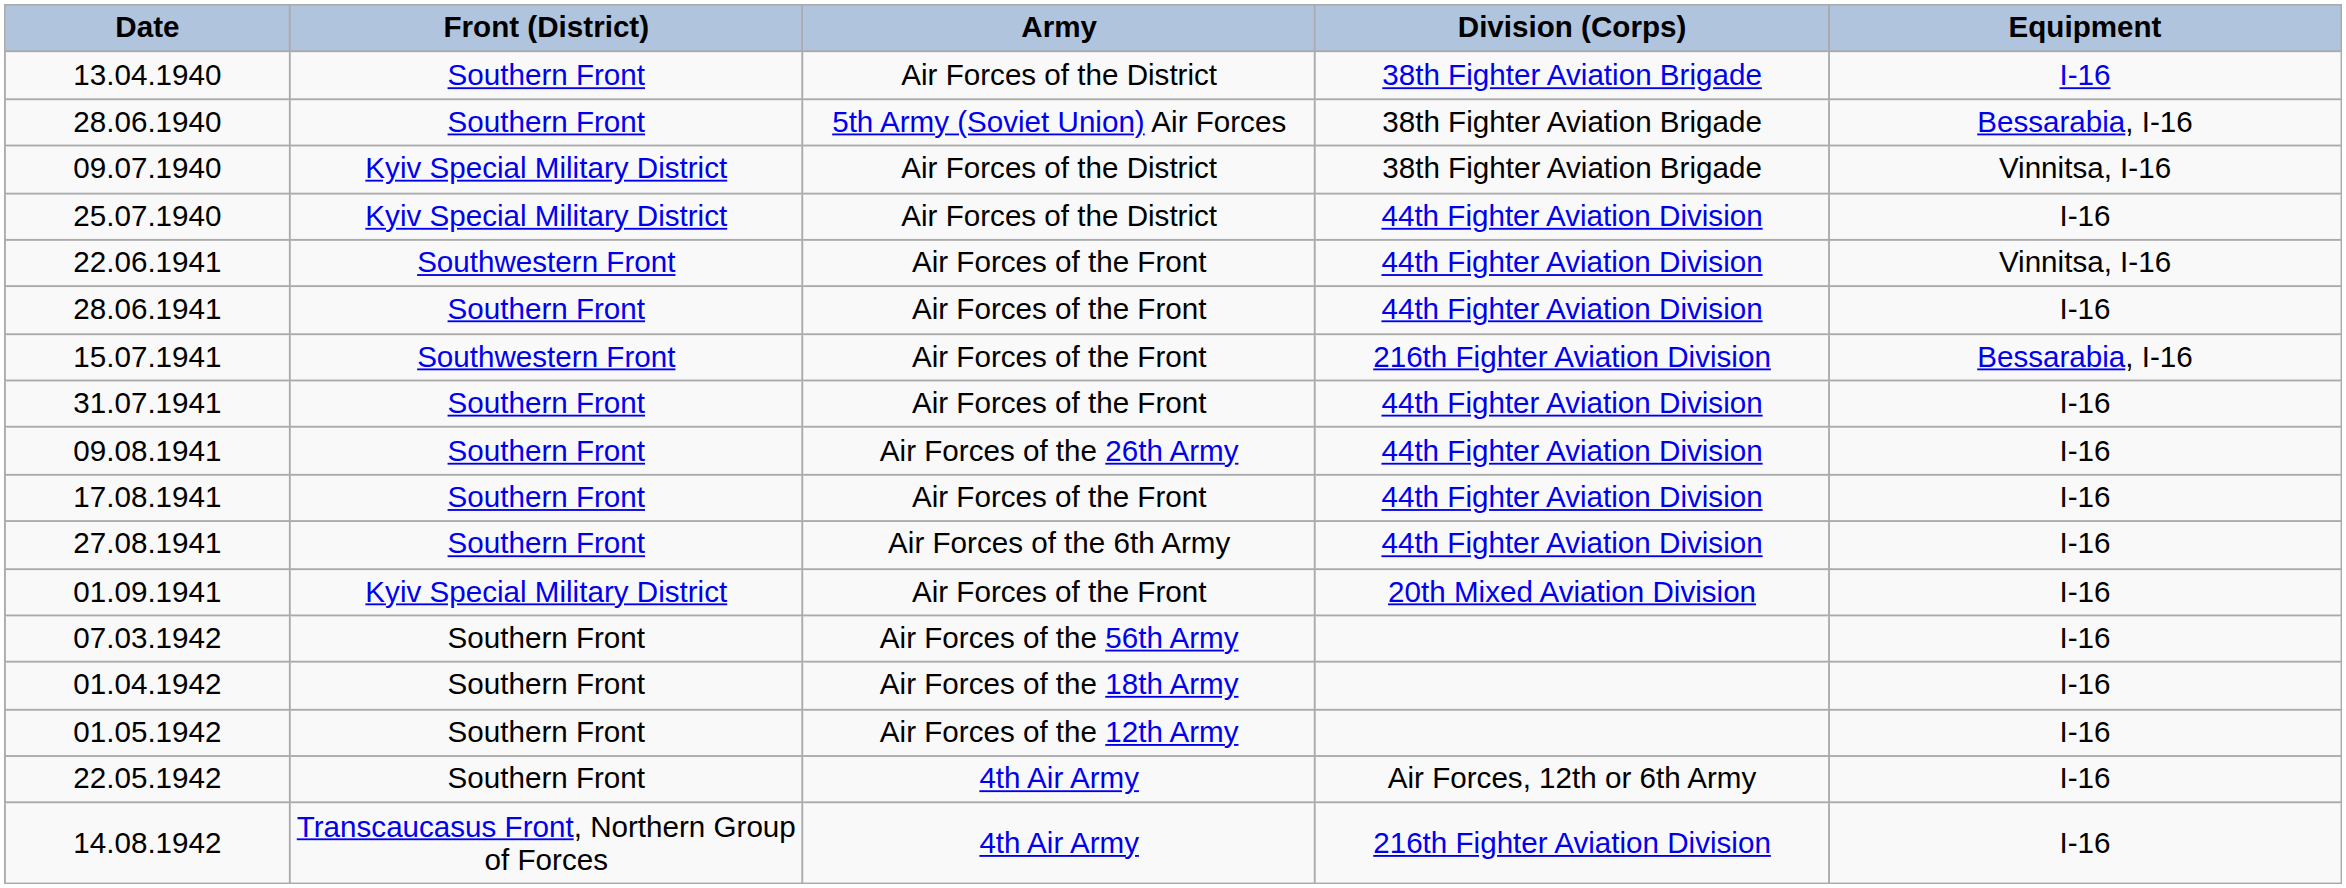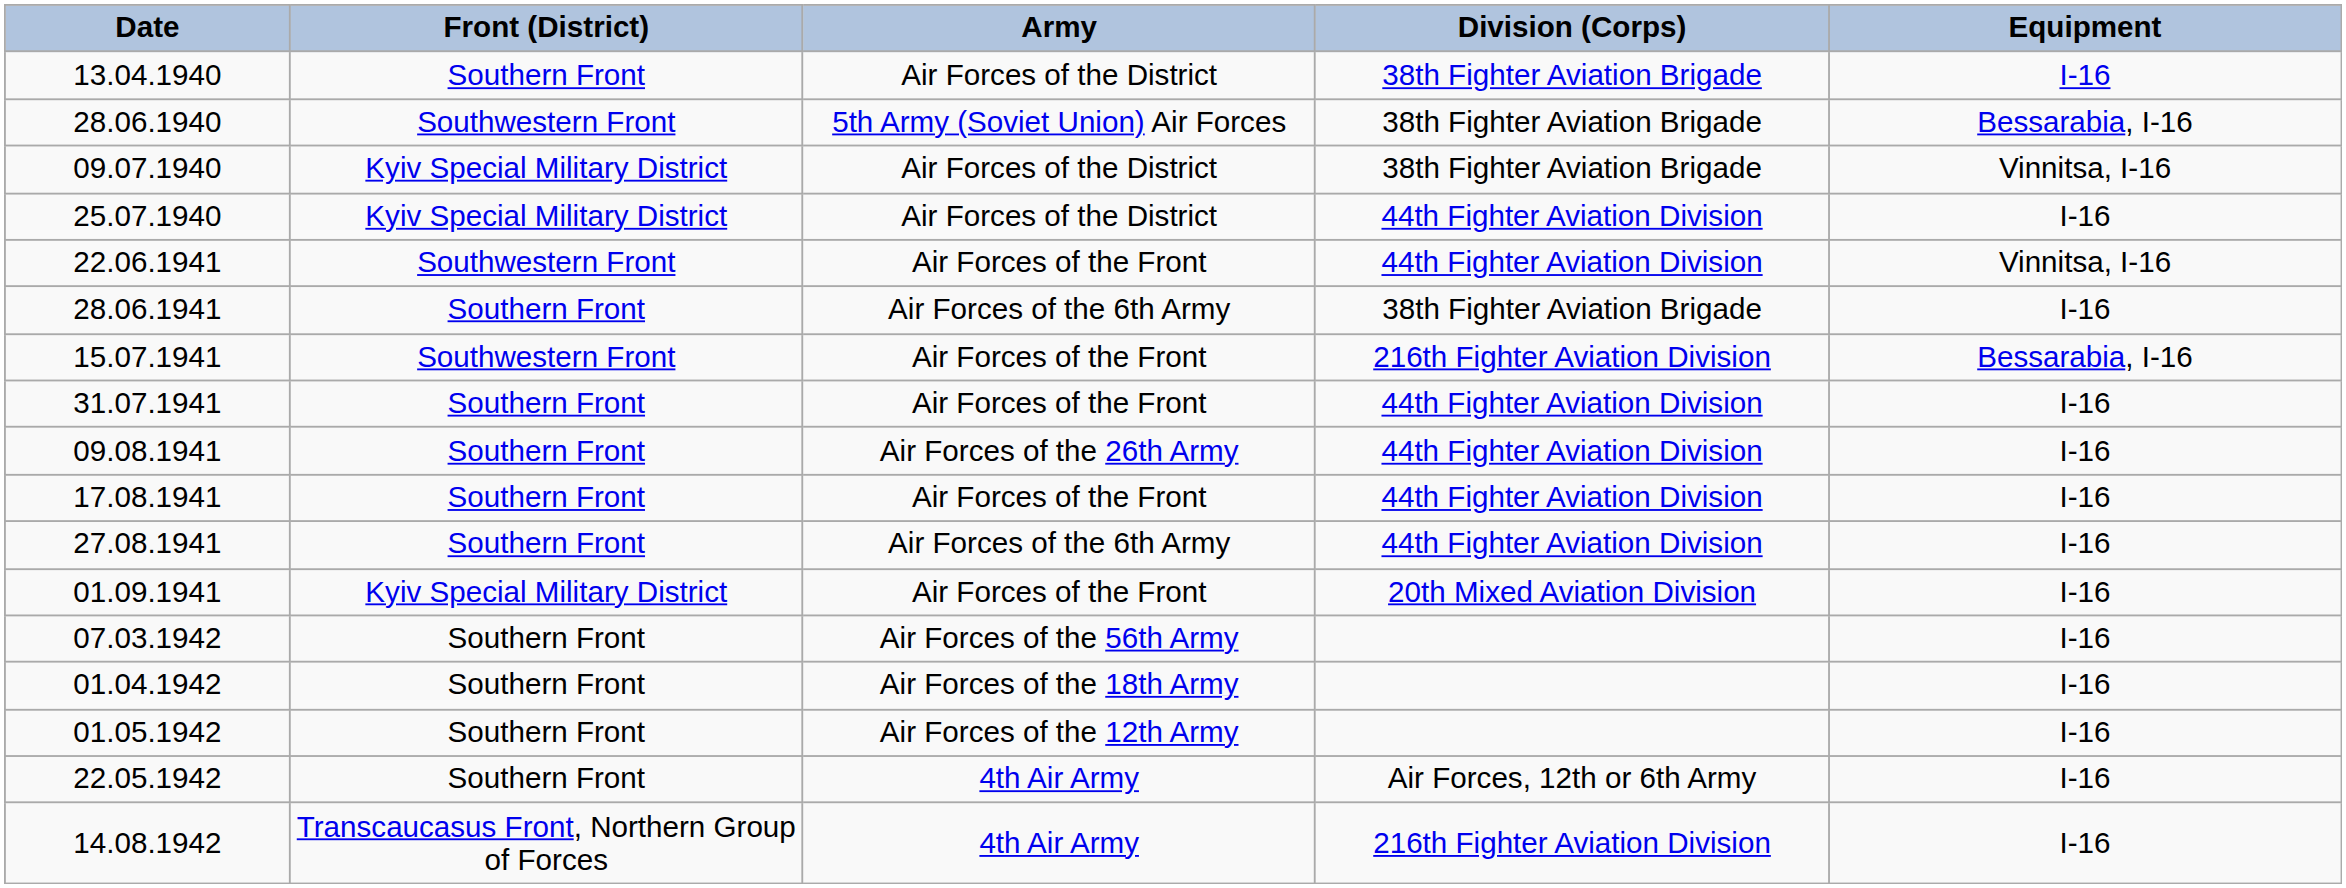28.06.1940 | Front (District): Southern Front -> Southwestern Front
28.06.1941 | Army: Air Forces of the Front -> Air Forces of the 6th Army
28.06.1941 | Division (Corps): 44th Fighter Aviation Division -> 38th Fighter Aviation Brigade
